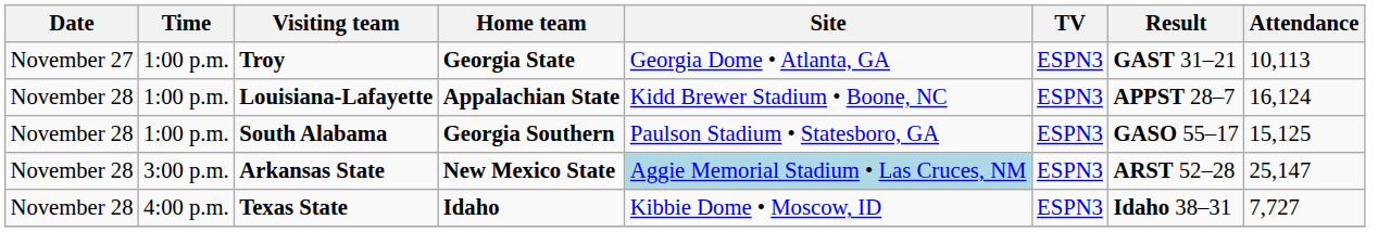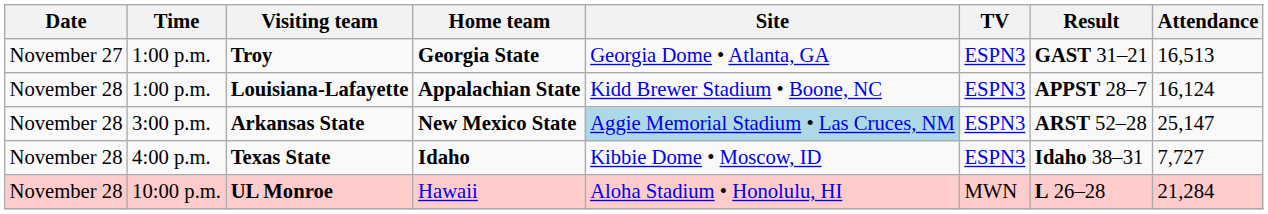Troy | Attendance: 10,113 -> 16,513
- row: November 28 | 1:00 p.m. | South Alabama | Georgia Southern | Paulson Stadium • Statesboro, GA | ESPN3 | GASO 55–17 | 15,125
+ row: November 28 | 10:00 p.m. | UL Monroe | Hawaii | Aloha Stadium • Honolulu, HI | MWN | L 26–28 | 21,284
